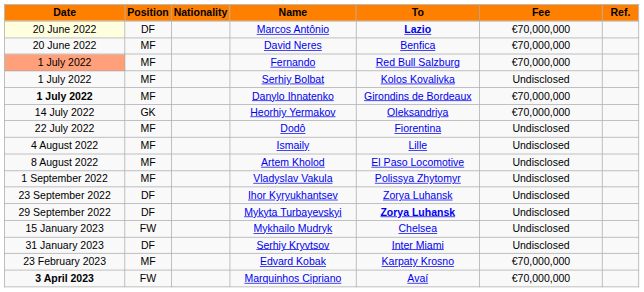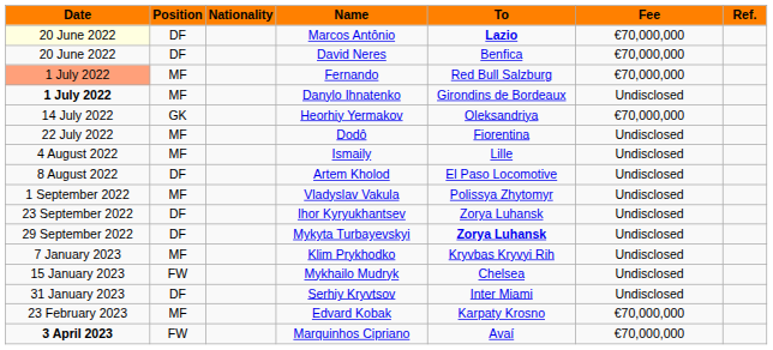David Neres | Position: MF -> DF
- row: 1 July 2022 | MF | Serhiy Bolbat | Kolos Kovalivka | Undisclosed
Danylo Ihnatenko | Fee: €70,000,000 -> Undisclosed
Artem Kholod | Position: MF -> DF
+ row: 7 January 2023 | MF | Klim Prykhodko | Kryvbas Kryvyi Rih | Undisclosed
